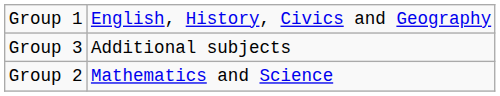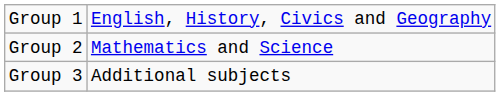rows swapped: Group 2 <-> Group 3
